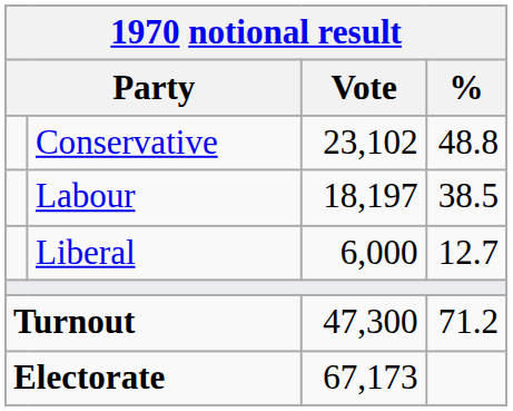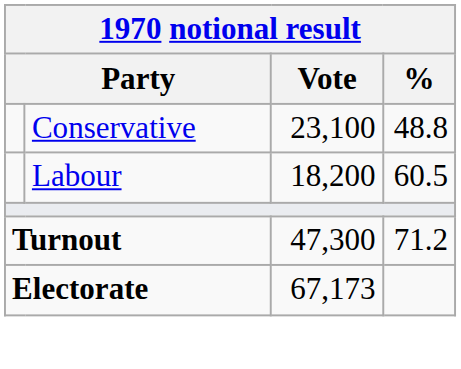Conservative | Vote: 23,102 -> 23,100
Labour | Vote: 18,197 -> 18,200
Labour | %: 38.5 -> 60.5
- row: Liberal | 6,000 | 12.7
